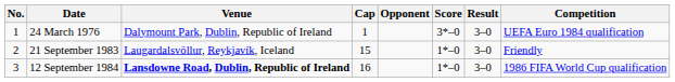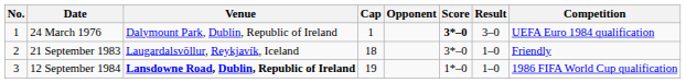24 March 1976 | Score: normal -> bold
21 September 1983 | Cap: 15 -> 18
21 September 1983 | Score: 1*–0 -> 3*–0
21 September 1983 | Result: 3–0 -> 1–0
12 September 1984 | Cap: 16 -> 19
12 September 1984 | Result: 3–0 -> 1–0
